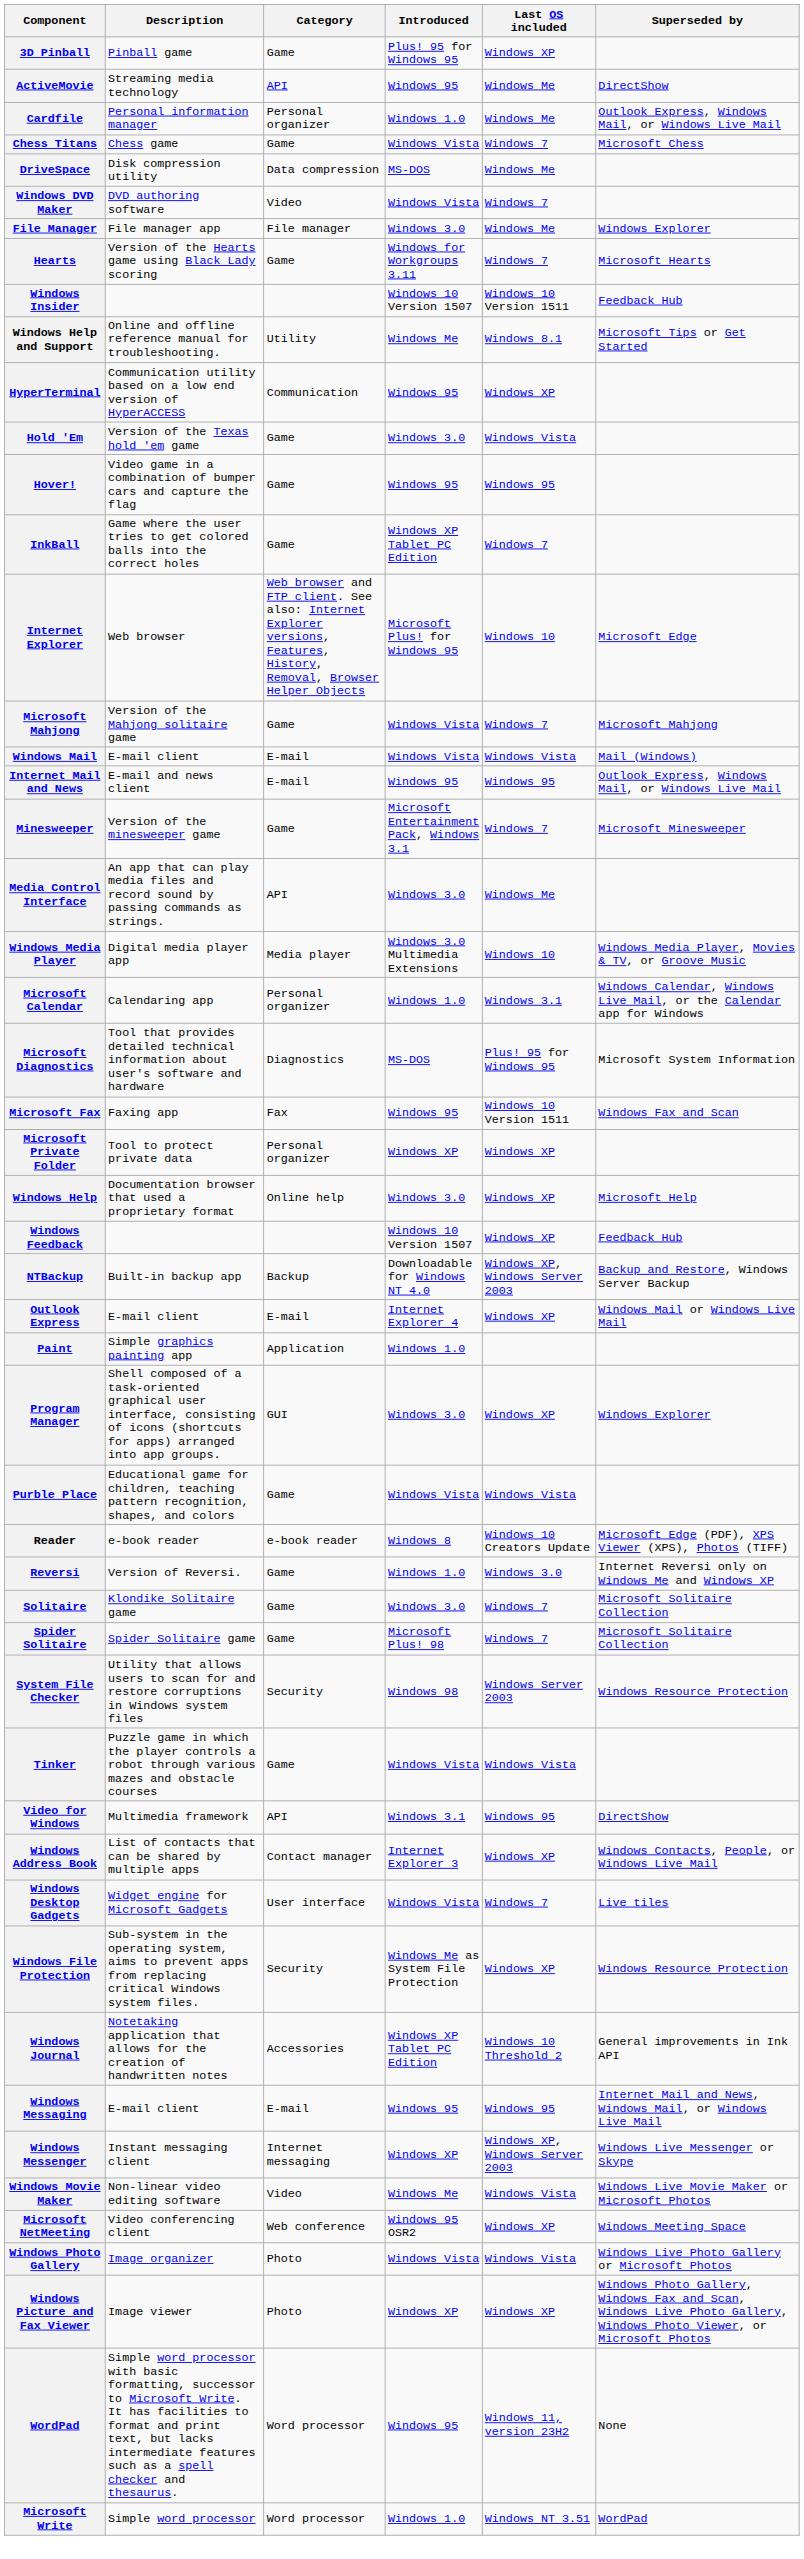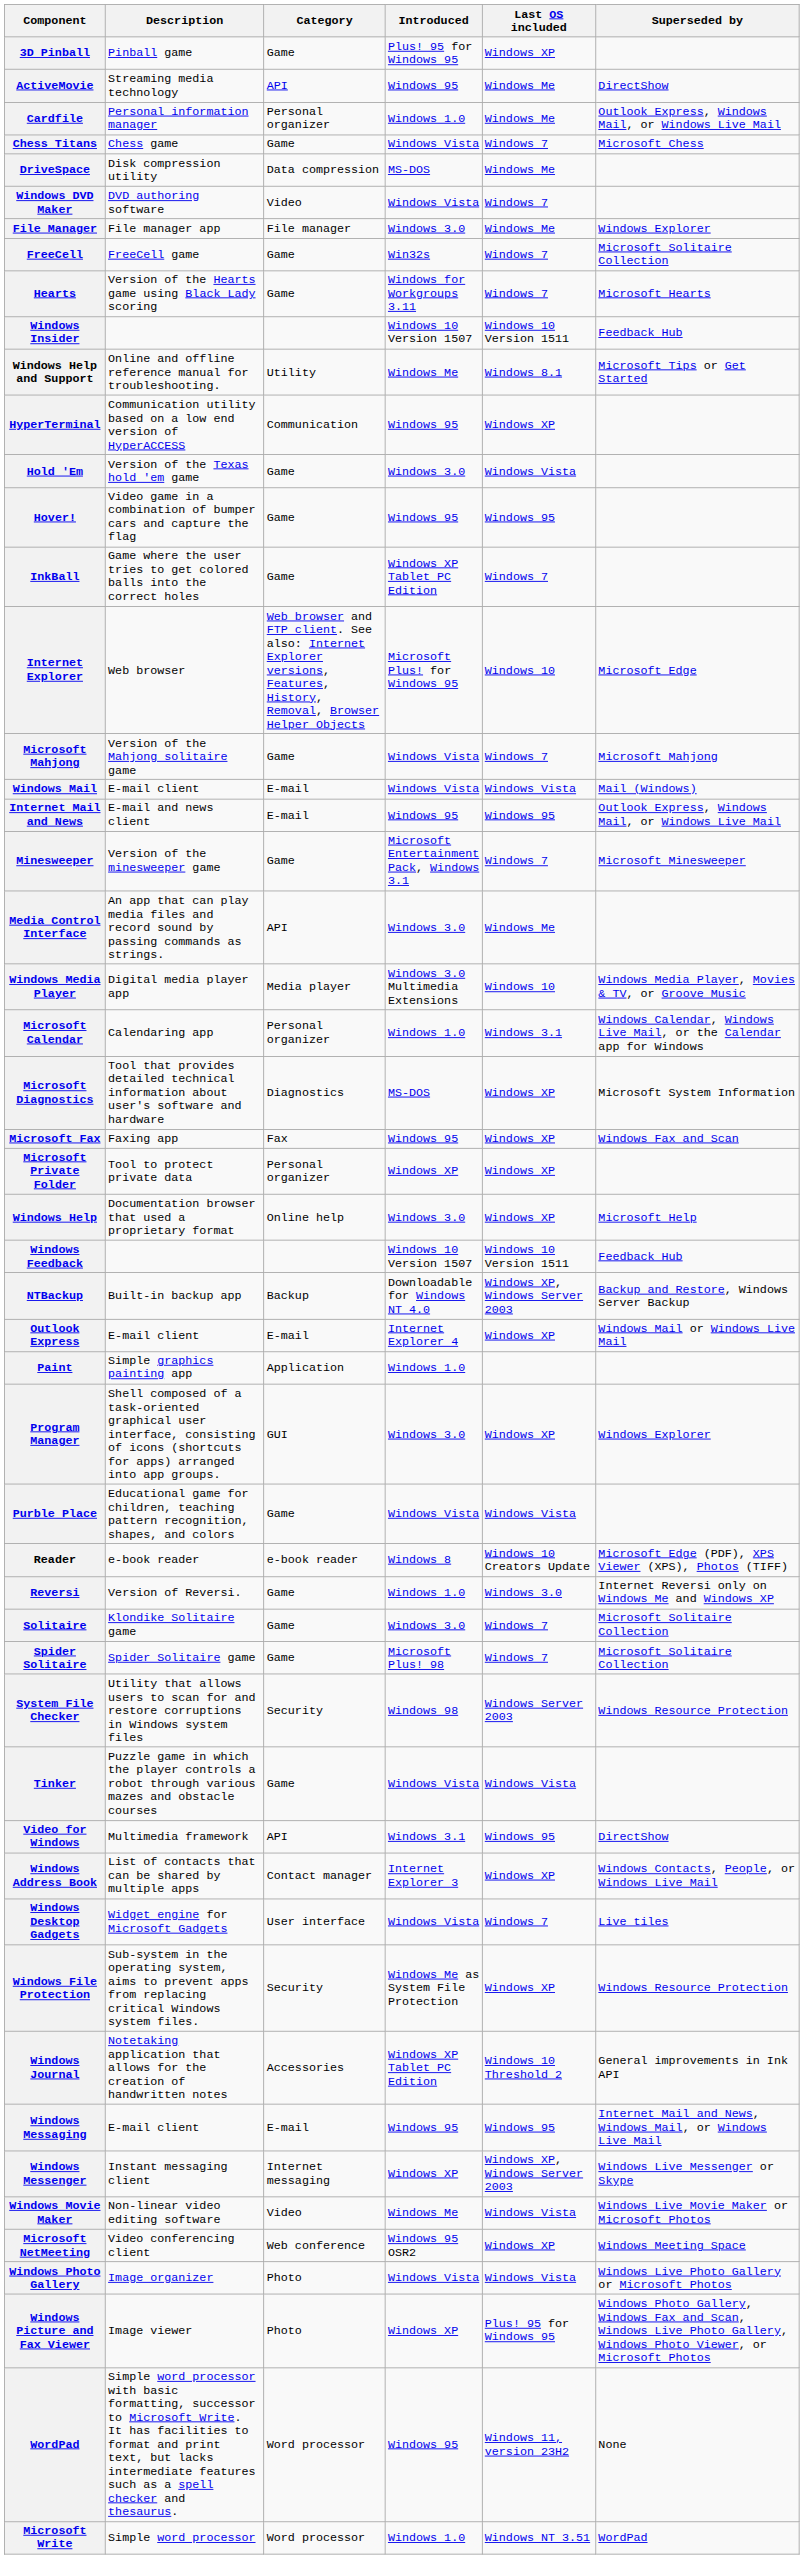+ row: FreeCell | FreeCell game | Game | Win32s | Windows 7 | Microsoft Solitaire Collection
Microsoft Diagnostics | Last OS included: Plus! 95 for Windows 95 -> Windows XP
Microsoft Fax | Last OS included: Windows 10 Version 1511 -> Windows XP
Windows Feedback | Last OS included: Windows XP -> Windows 10 Version 1511
Windows Picture and Fax Viewer | Last OS included: Windows XP -> Plus! 95 for Windows 95
